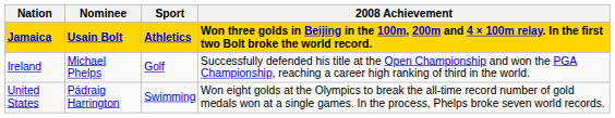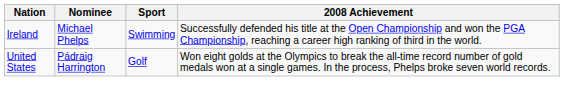- row: Jamaica | Usain Bolt | Athletics | Won three golds in Beijing in the 100m, 200m and 4 × 100m relay. In the first two Bolt broke the world record.
Ireland | Sport: Golf -> Swimming
United States | Sport: Swimming -> Golf
